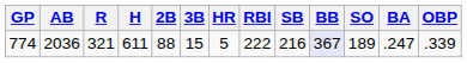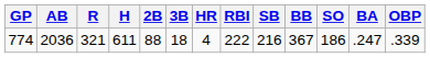774 | 3B: 15 -> 18
774 | HR: 5 -> 4
774 | BB: lavender background -> no background
774 | SO: 189 -> 186
